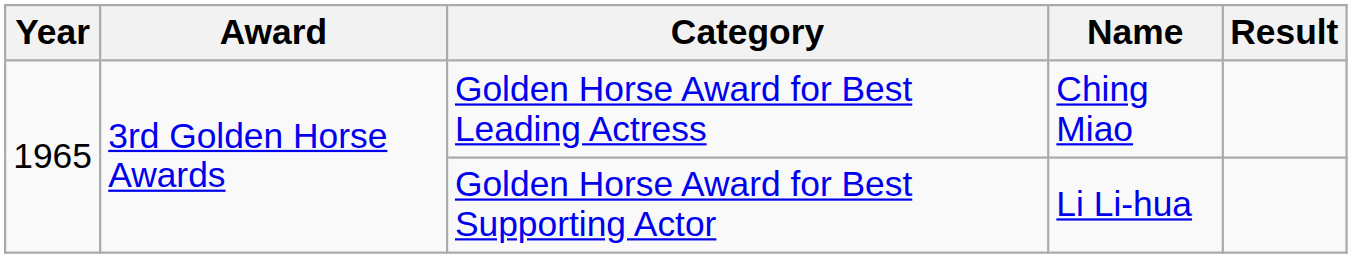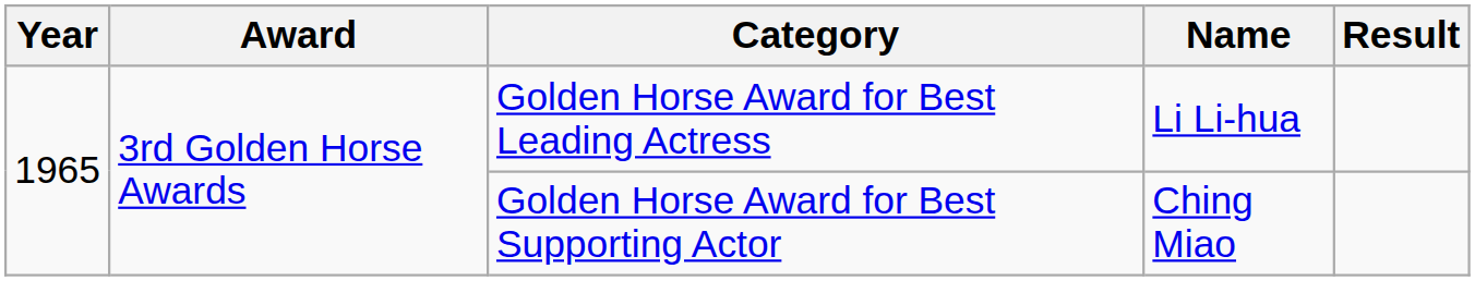Golden Horse Award for Best Leading Actress | Name: Ching Miao -> Li Li-hua
Golden Horse Award for Best Supporting Actor | Name: Li Li-hua -> Ching Miao
